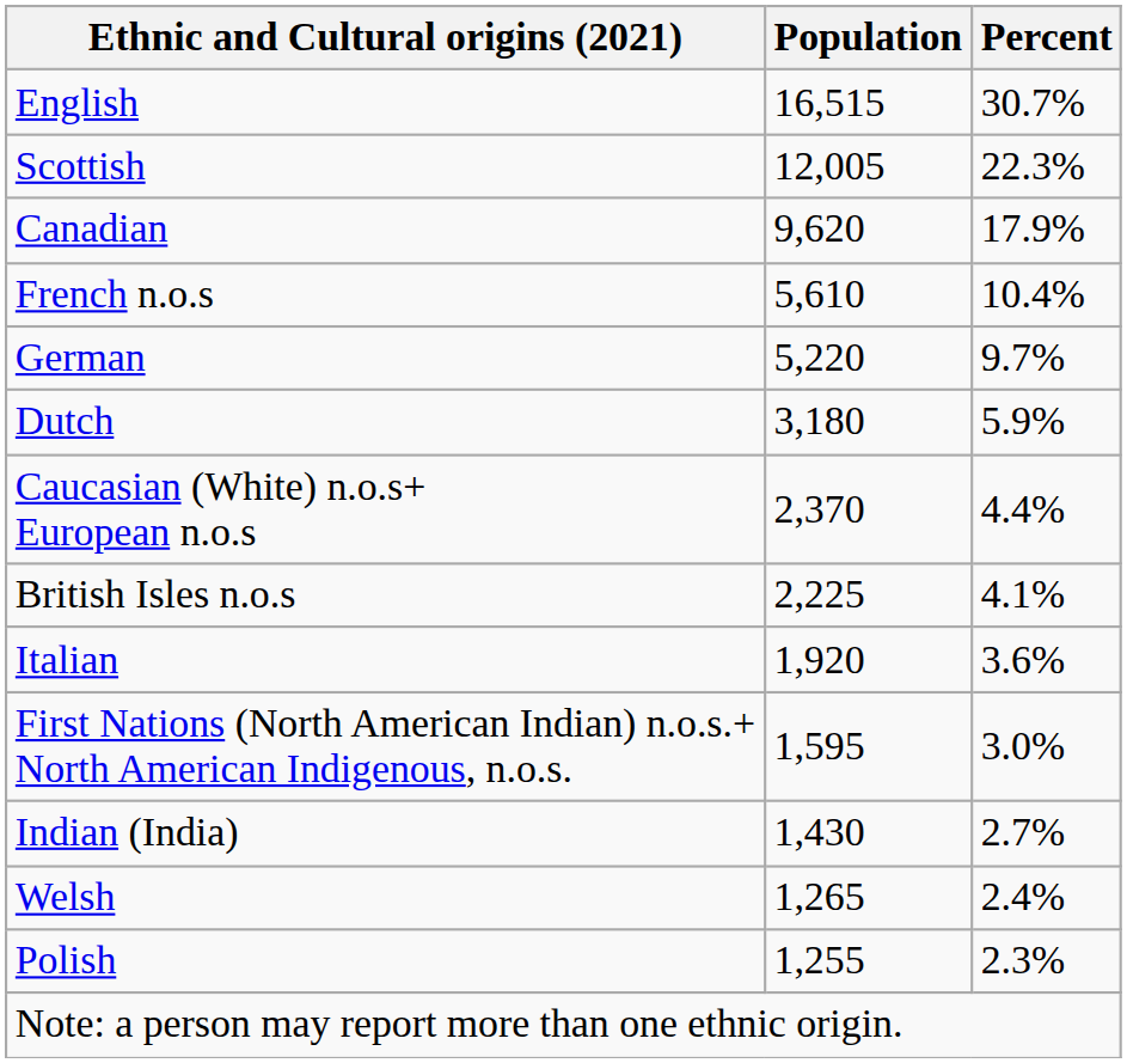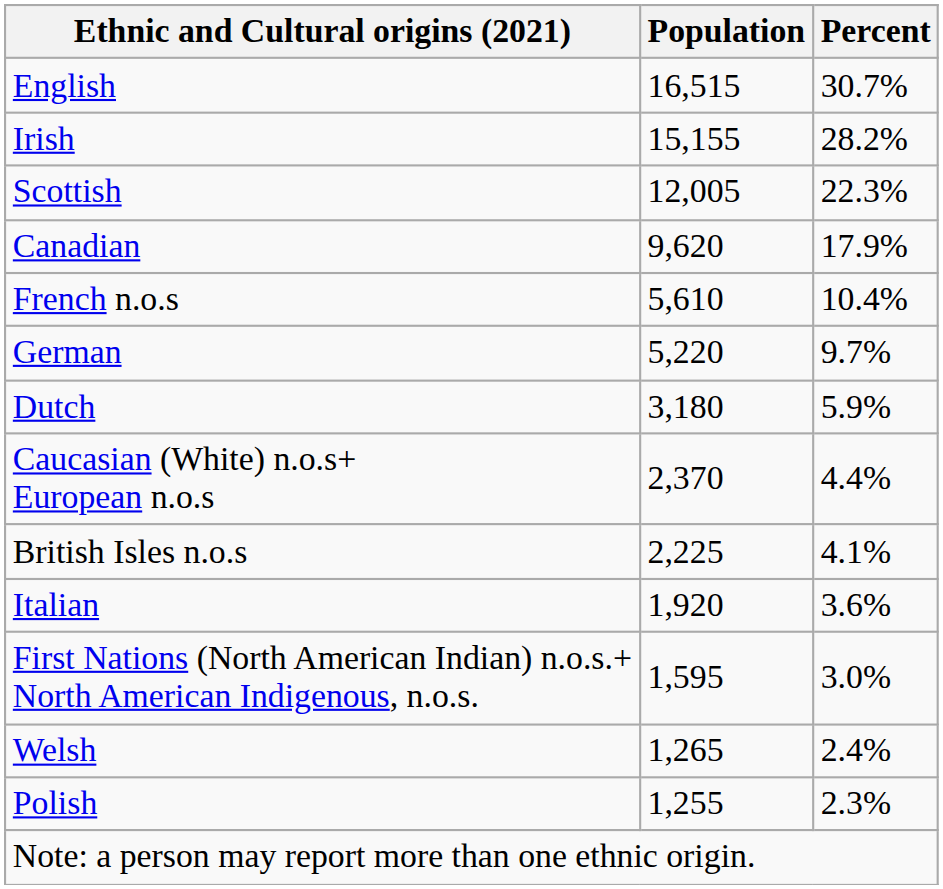+ row: Irish | 15,155 | 28.2%
- row: Indian (India) | 1,430 | 2.7%
